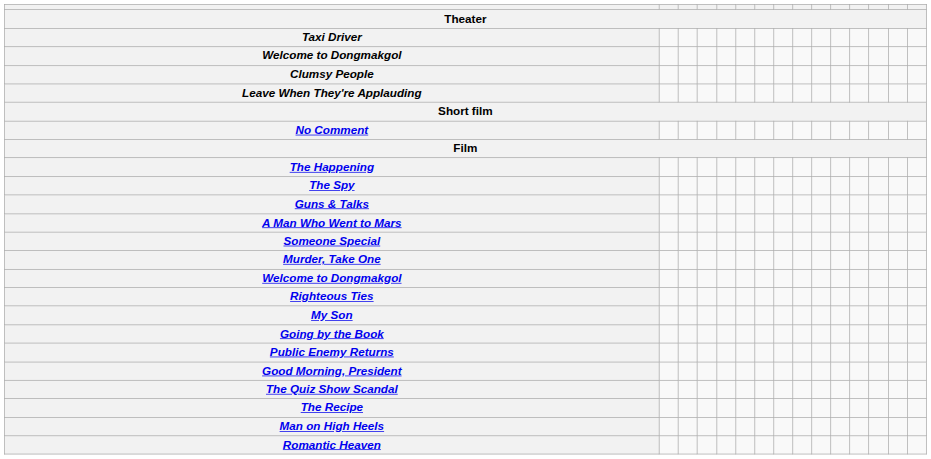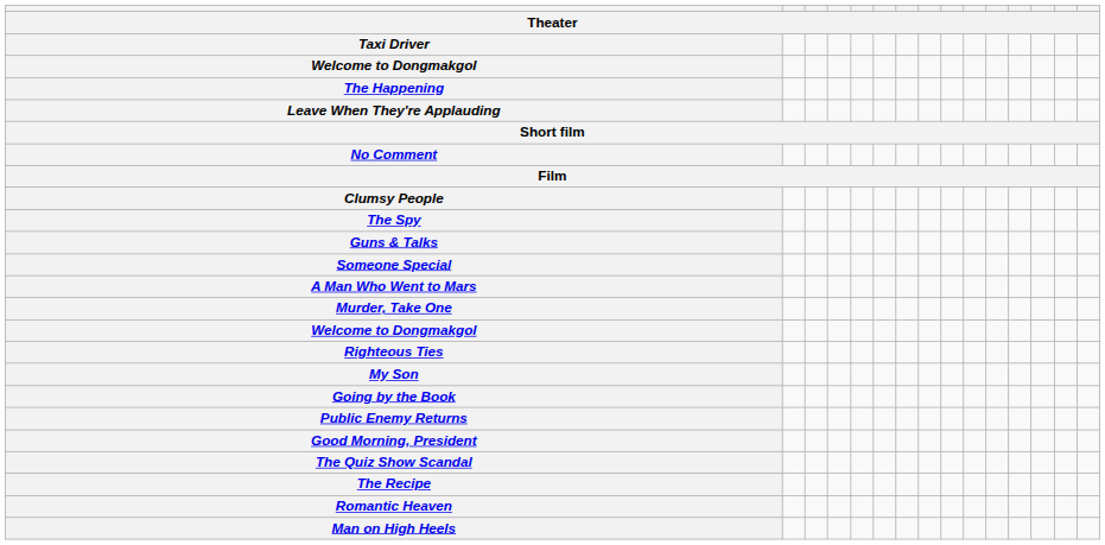rows swapped: Clumsy People <-> The Happening
rows swapped: A Man Who Went to Mars <-> Someone Special
rows swapped: Romantic Heaven <-> Man on High Heels
